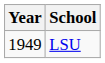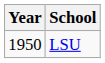LSU | Year: 1949 -> 1950
